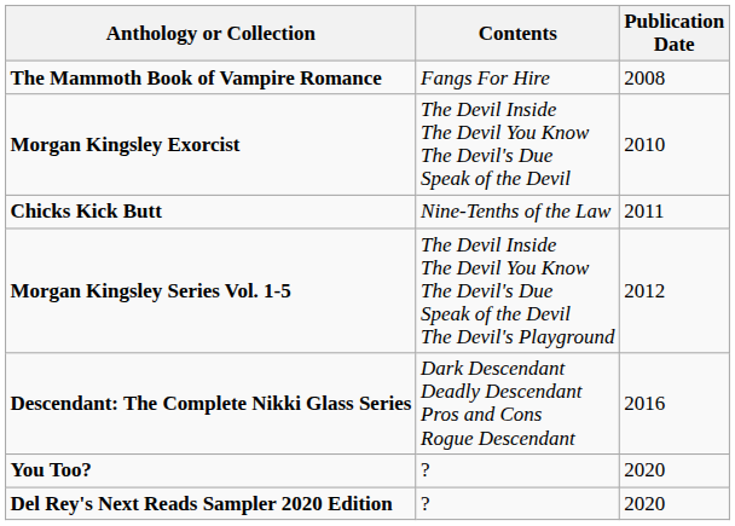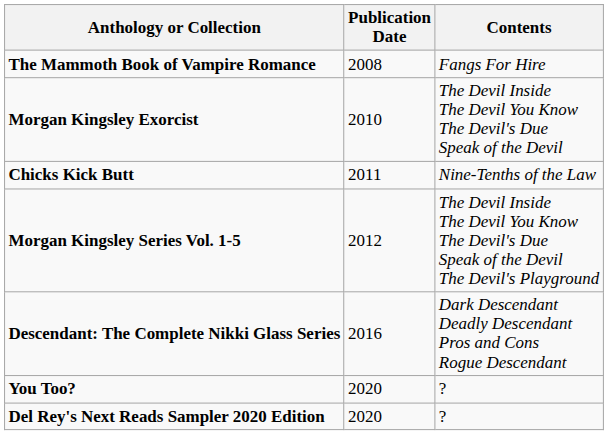columns swapped: Contents <-> Publication Date
